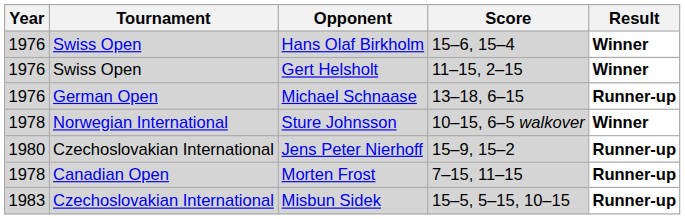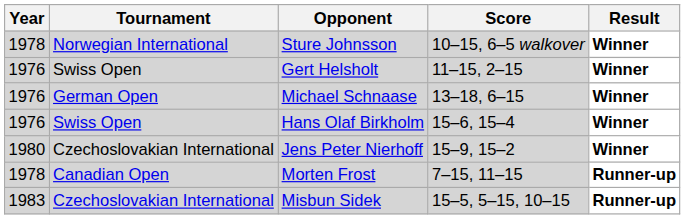rows swapped: Hans Olaf Birkholm <-> Sture Johnsson
Michael Schnaase | Result: Runner-up -> Winner
Jens Peter Nierhoff | Result: Runner-up -> Winner
